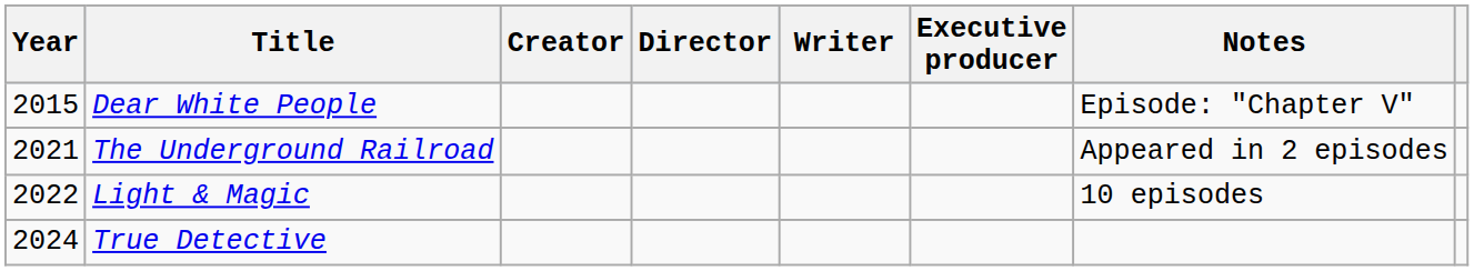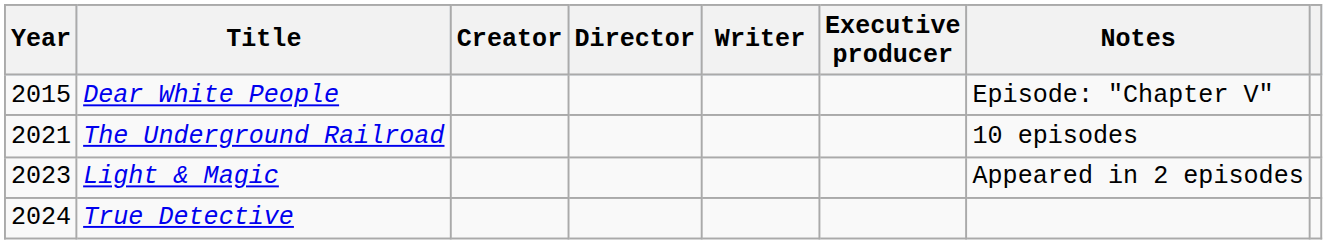The Underground Railroad | Notes: Appeared in 2 episodes -> 10 episodes
Light & Magic | Year: 2022 -> 2023
Light & Magic | Notes: 10 episodes -> Appeared in 2 episodes
